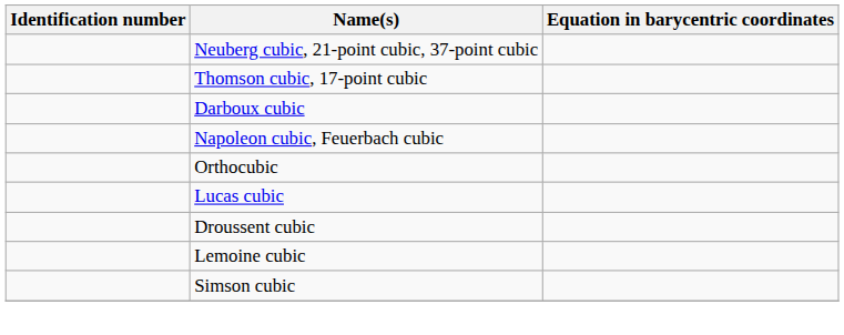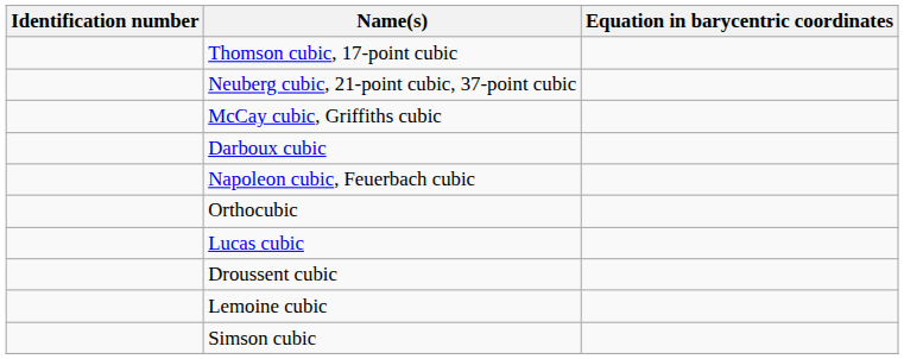rows swapped: Neuberg cubic, 21-point cubic, 37-point cubic <-> Thomson cubic, 17-point cubic
+ row: McCay cubic, Griffiths cubic
